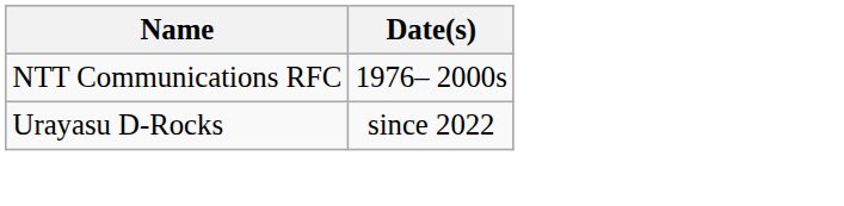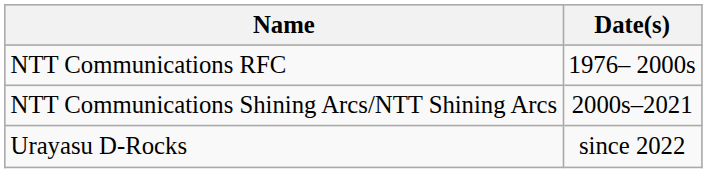+ row: NTT Communications Shining Arcs/NTT Shining Arcs | 2000s–2021
